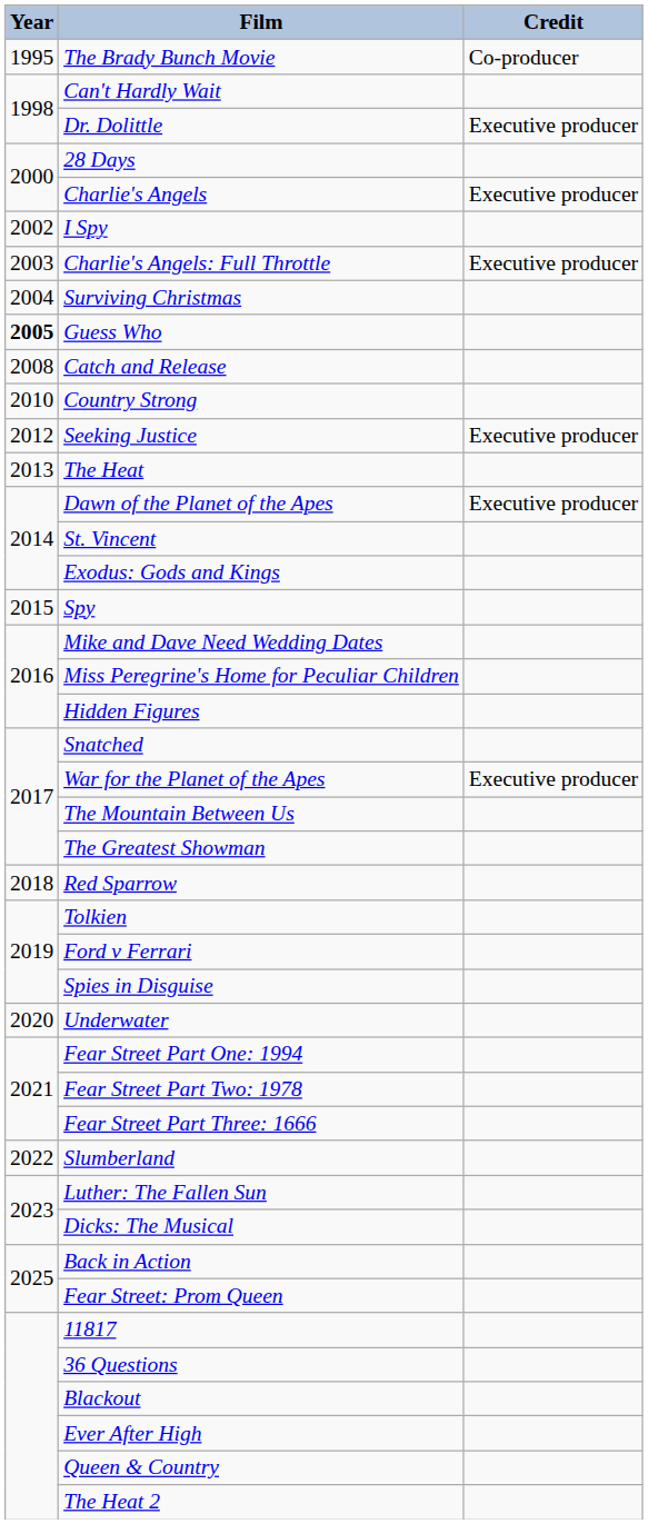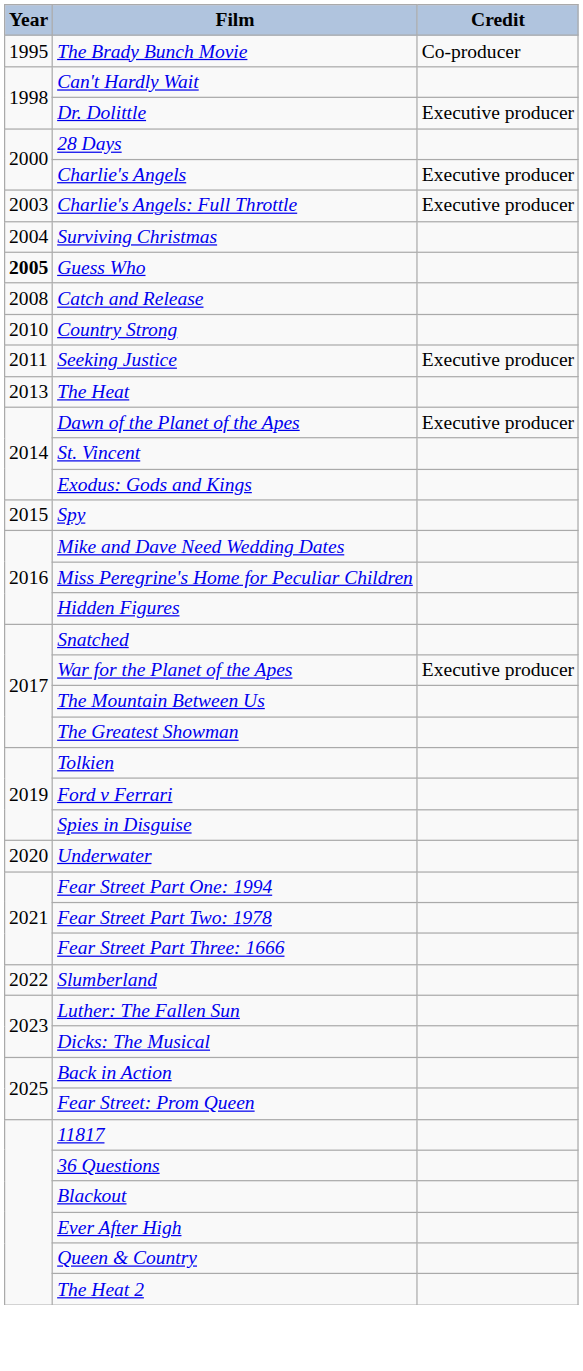- row: 2002 | I Spy
Seeking Justice | Year: 2012 -> 2011
- row: 2018 | Red Sparrow
